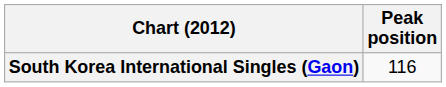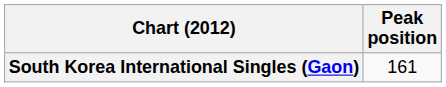South Korea International Singles (Gaon) | Peak position: 116 -> 161
